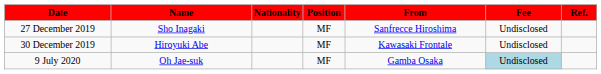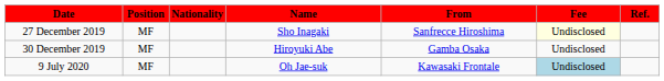columns swapped: Position <-> Name
27 December 2019 | Fee: no background -> lightyellow background
30 December 2019 | From: Kawasaki Frontale -> Gamba Osaka
9 July 2020 | From: Gamba Osaka -> Kawasaki Frontale
